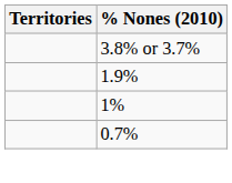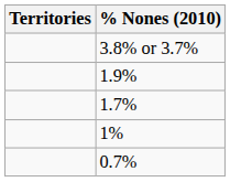+ row: 1.7%
